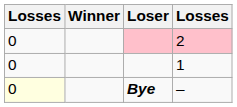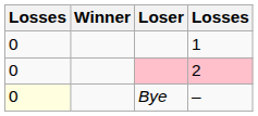rows swapped: 1 <-> 2
– | Loser: bold -> normal
